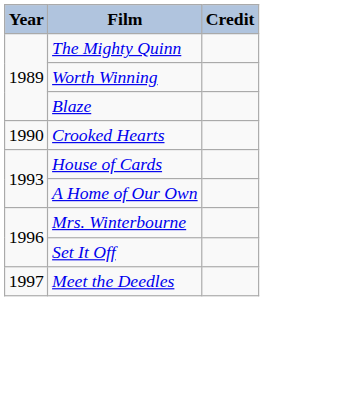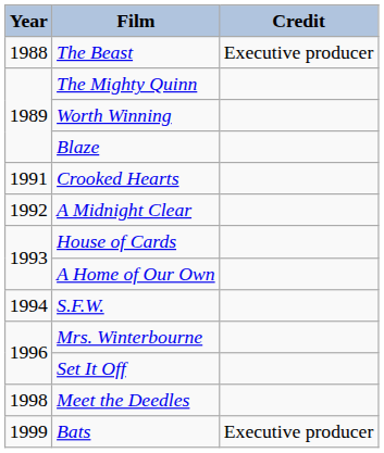+ row: 1988 | The Beast | Executive producer
Crooked Hearts | Year: 1990 -> 1991
+ row: 1992 | A Midnight Clear
+ row: 1994 | S.F.W.
Meet the Deedles | Year: 1997 -> 1998
+ row: 1999 | Bats | Executive producer
